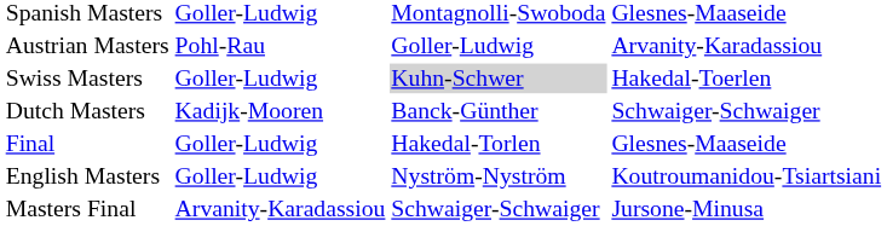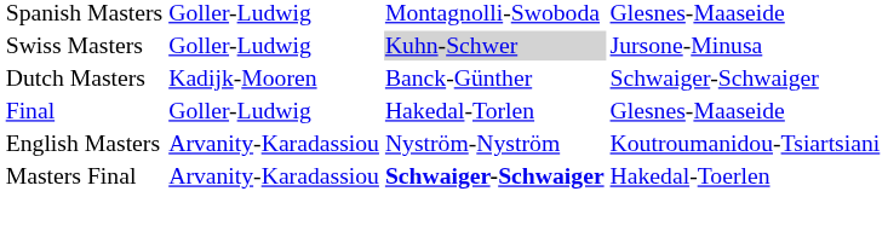- row: Austrian Masters | Pohl-Rau | Goller-Ludwig | Arvanity-Karadassiou
Swiss Masters | column 4: Hakedal-Toerlen -> Jursone-Minusa
English Masters | column 2: Goller-Ludwig -> Arvanity-Karadassiou
Masters Final | column 3: normal -> bold
Masters Final | column 4: Jursone-Minusa -> Hakedal-Toerlen
